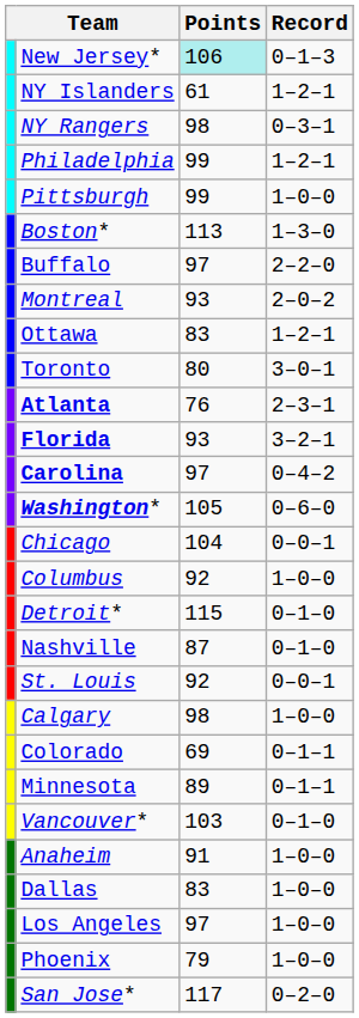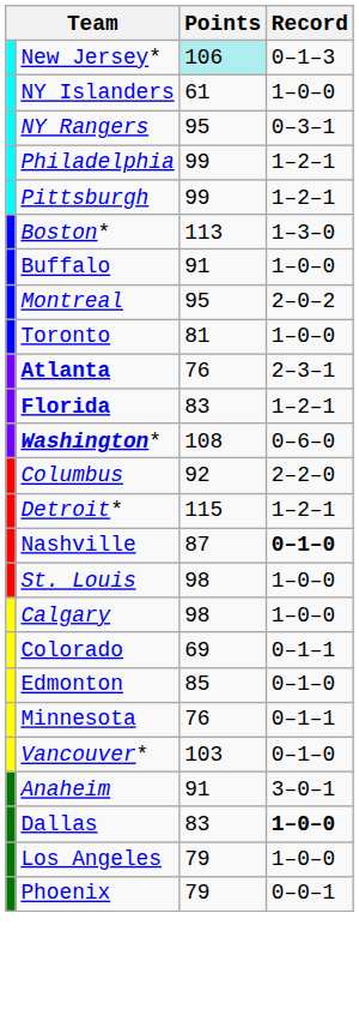NY Islanders | Record: 1–2–1 -> 1–0–0
NY Rangers | Points: 98 -> 95
Pittsburgh | Record: 1–0–0 -> 1–2–1
Buffalo | Points: 97 -> 91
Buffalo | Record: 2–2–0 -> 1–0–0
Montreal | Points: 93 -> 95
- row: Ottawa | 83 | 1–2–1
Toronto | Points: 80 -> 81
Toronto | Record: 3–0–1 -> 1–0–0
Florida | Points: 93 -> 83
Florida | Record: 3–2–1 -> 1–2–1
- row: Carolina | 97 | 0–4–2
Washington* | Points: 105 -> 108
- row: Chicago | 104 | 0–0–1
Columbus | Record: 1–0–0 -> 2–2–0
Detroit* | Record: 0–1–0 -> 1–2–1
Nashville | Record: normal -> bold
St. Louis | Points: 92 -> 98
St. Louis | Record: 0–0–1 -> 1–0–0
+ row: Edmonton | 85 | 0–1–0
Minnesota | Points: 89 -> 76
Anaheim | Record: 1–0–0 -> 3–0–1
Dallas | Record: normal -> bold
Los Angeles | Points: 97 -> 79
Phoenix | Record: 1–0–0 -> 0–0–1
- row: San Jose* | 117 | 0–2–0
